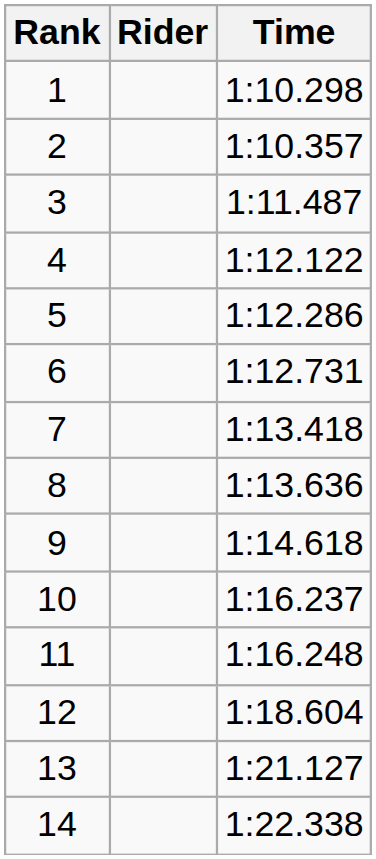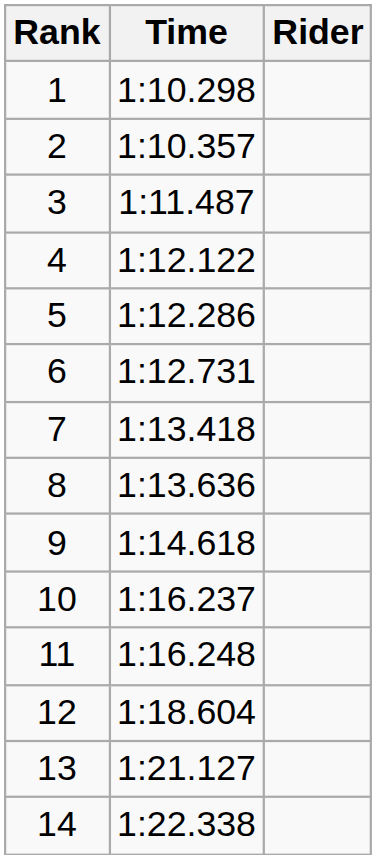columns swapped: Rider <-> Time
